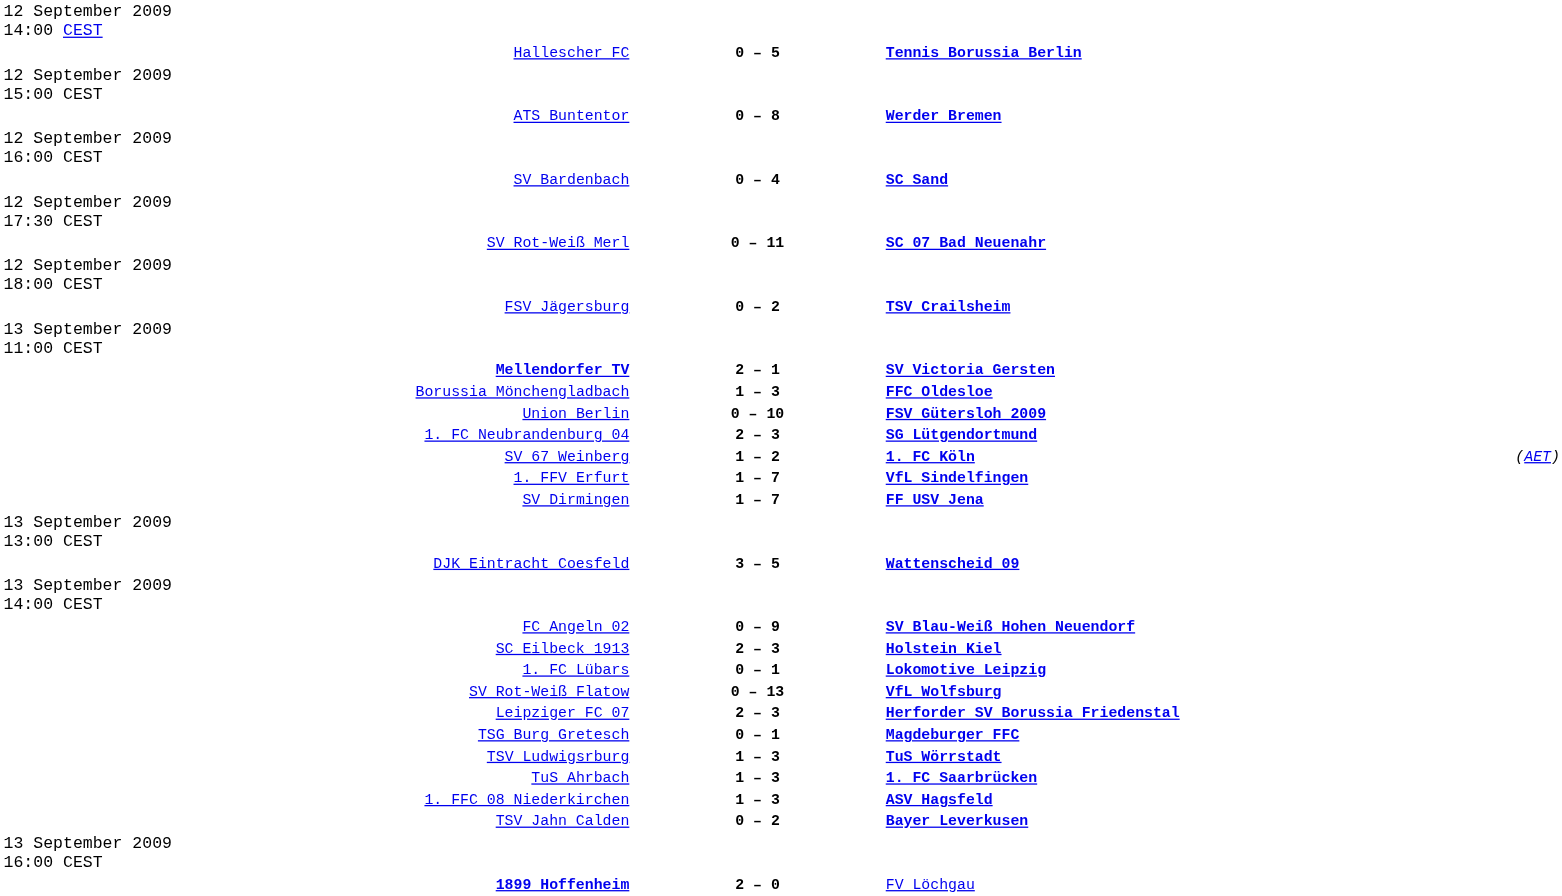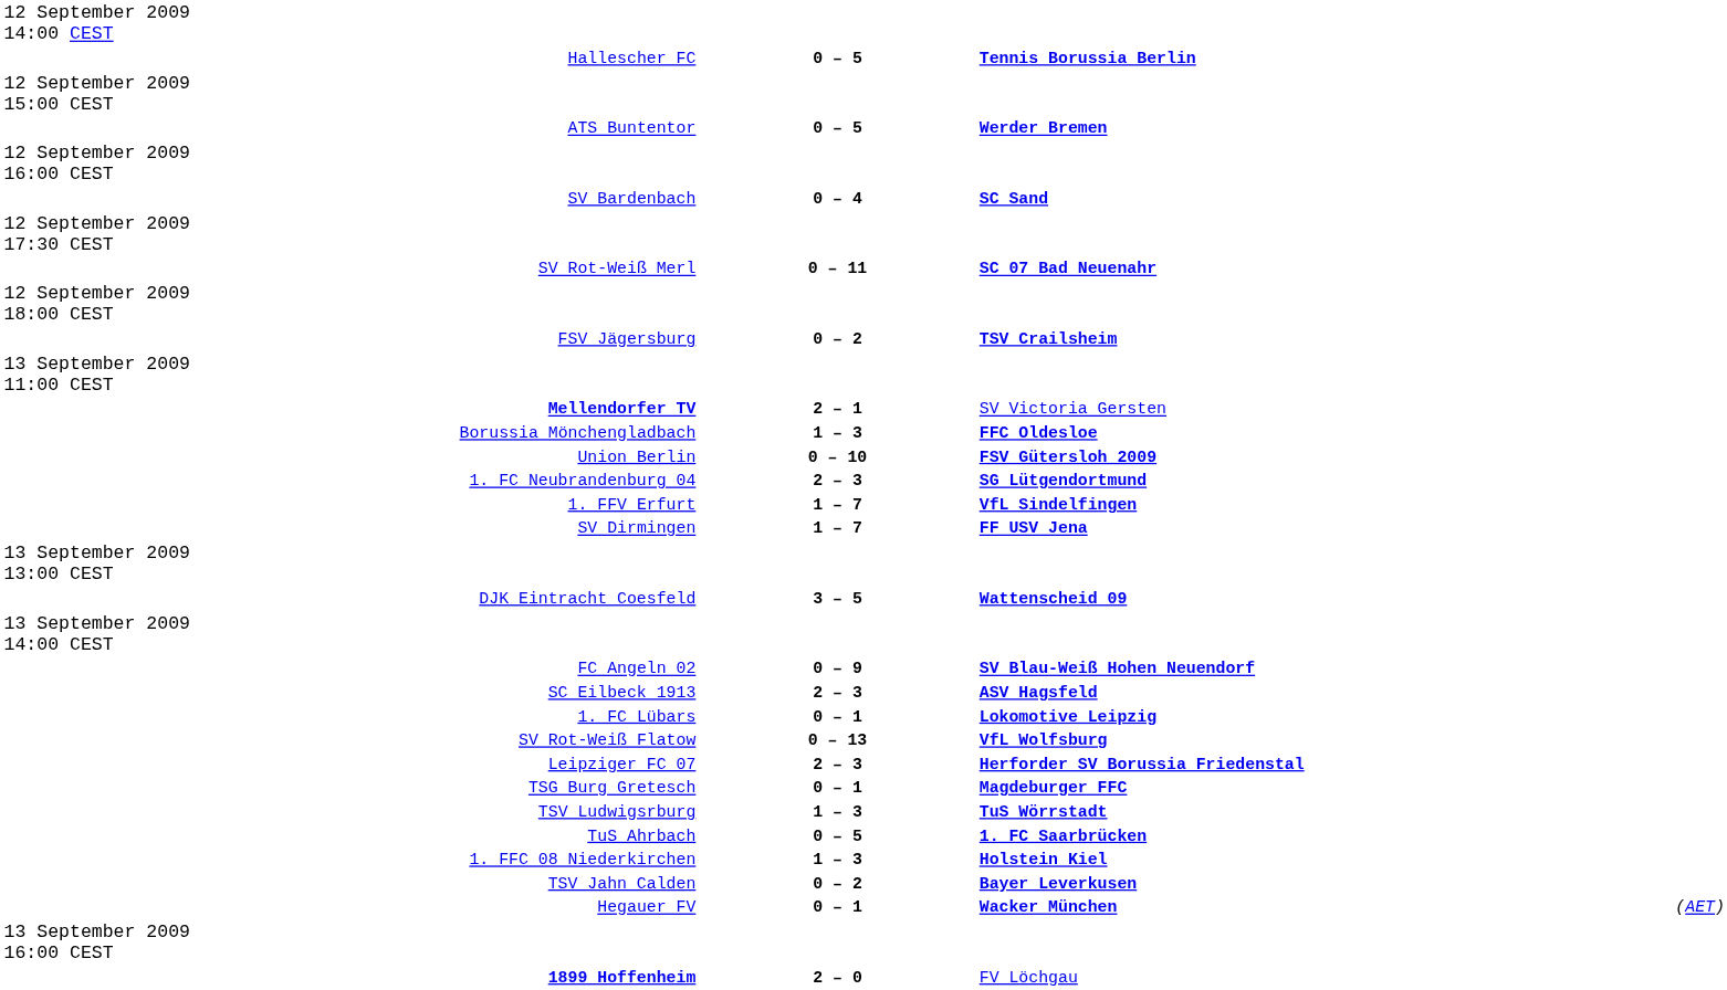ATS Buntentor | column 2: 0 – 8 -> 0 – 5
Mellendorfer TV | column 3: bold -> normal
- row: SV 67 Weinberg | 1 – 2 | 1. FC Köln | (AET)
SC Eilbeck 1913 | column 3: Holstein Kiel -> ASV Hagsfeld
TuS Ahrbach | column 2: 1 – 3 -> 0 – 5
1. FFC 08 Niederkirchen | column 3: ASV Hagsfeld -> Holstein Kiel
+ row: Hegauer FV | 0 – 1 | Wacker München | (AET)
